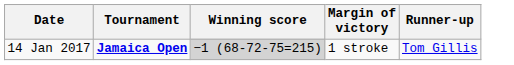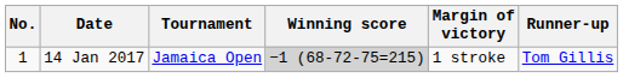+ column: No. | 1
14 Jan 2017 | Tournament: bold -> normal
